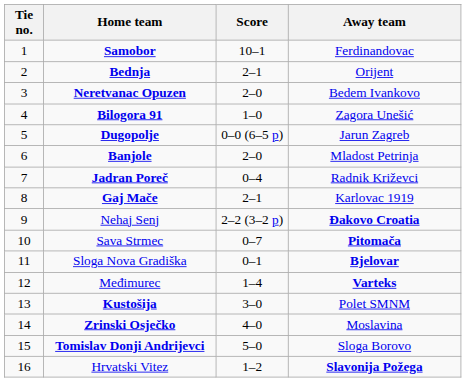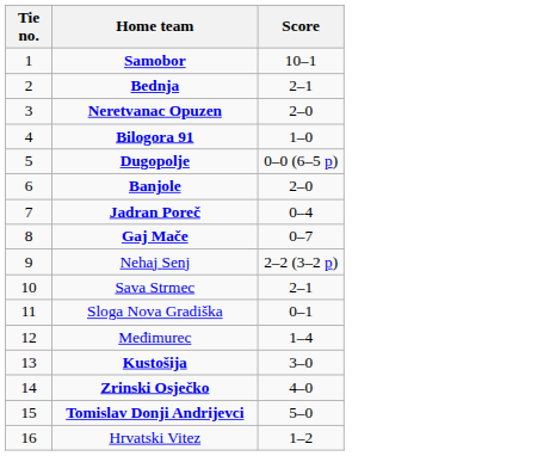- column: Away team | Ferdinandovac | Orijent | Bedem Ivankovo | Zagora Unešić | Jarun Zagreb | Mladost Petrinja | Radnik Križevci | Karlovac 1919 | Đakovo Croatia | Pitomača | Bjelovar | Varteks | Polet SMNM | Moslavina | Sloga Borovo | Slavonija Požega
Gaj Mače | Score: 2–1 -> 0–7
Sava Strmec | Score: 0–7 -> 2–1
